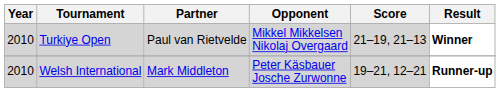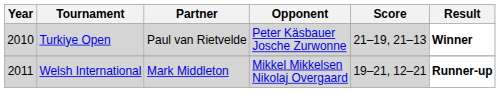Turkiye Open | Opponent: Mikkel Mikkelsen Nikolaj Overgaard -> Peter Käsbauer Josche Zurwonne
Welsh International | Year: 2010 -> 2011
Welsh International | Opponent: Peter Käsbauer Josche Zurwonne -> Mikkel Mikkelsen Nikolaj Overgaard
